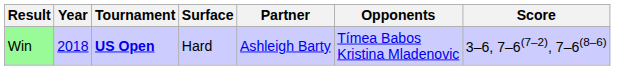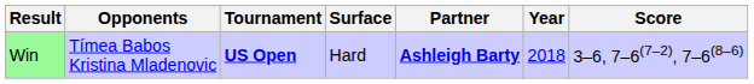columns swapped: Year <-> Opponents
Win | Partner: normal -> bold
